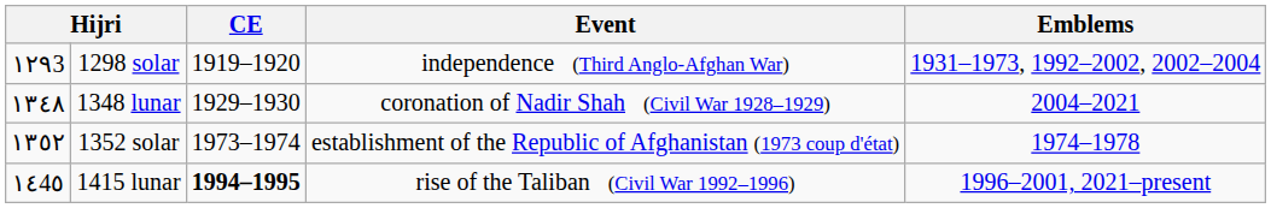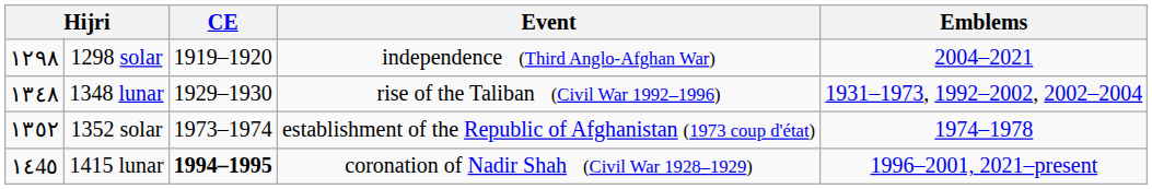1298 solar | column 1: ۱۲۹3 -> ۱۲۹۸
1298 solar | Emblems: 1931–1973, 1992–2002, 2002–2004 -> 2004–2021
1348 lunar | Event: coronation of Nadir Shah (Civil War 1928–1929) -> rise of the Taliban (Civil War 1992–1996)
1348 lunar | Emblems: 2004–2021 -> 1931–1973, 1992–2002, 2002–2004
1415 lunar | Event: rise of the Taliban (Civil War 1992–1996) -> coronation of Nadir Shah (Civil War 1928–1929)
